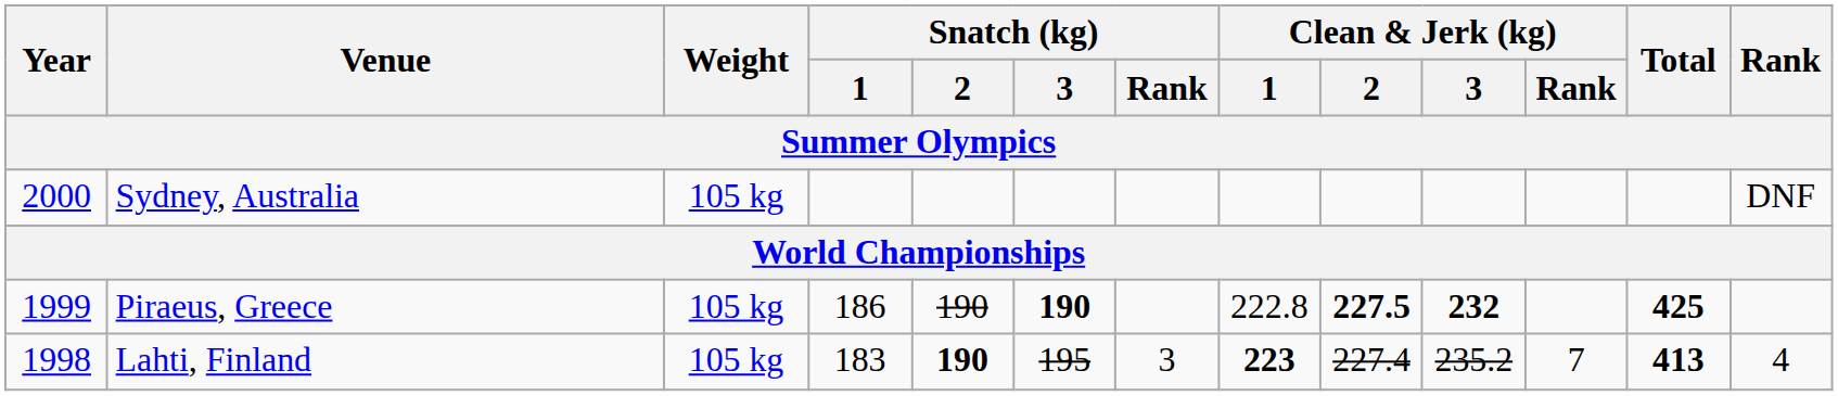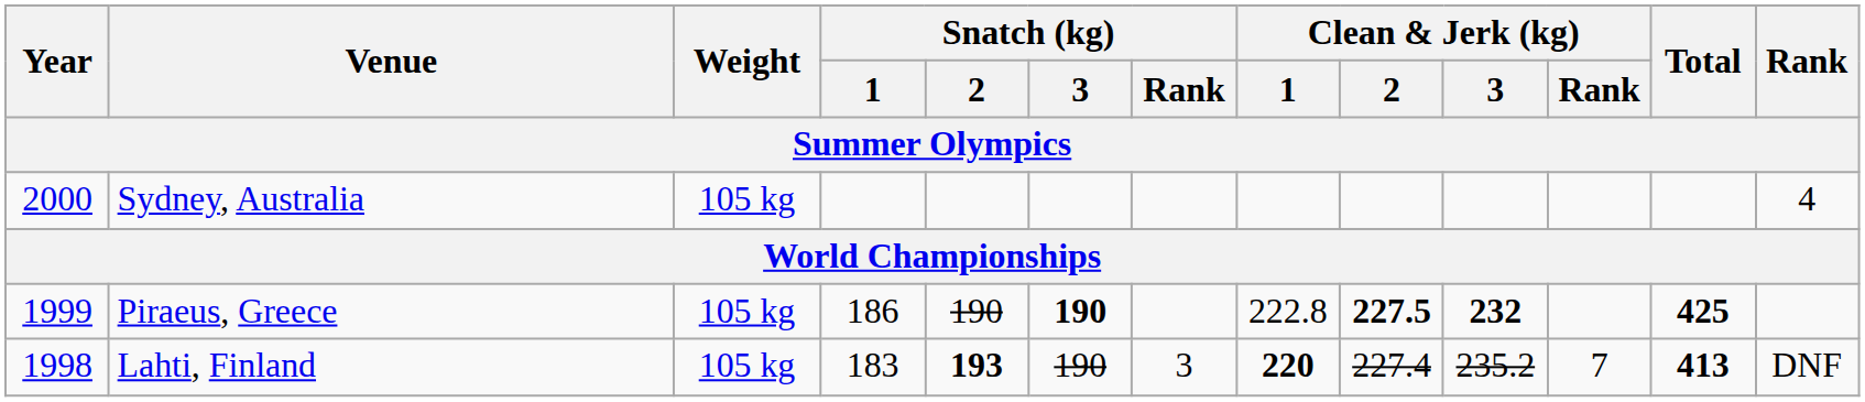Sydney, Australia | Rank: DNF -> 4
Lahti, Finland | Snatch (kg) / 2: 190 -> 193
Lahti, Finland | Snatch (kg) / 3: 195 -> 190
Lahti, Finland | Clean & Jerk (kg) / 1: 223 -> 220
Lahti, Finland | Rank: 4 -> DNF
